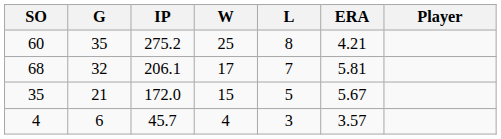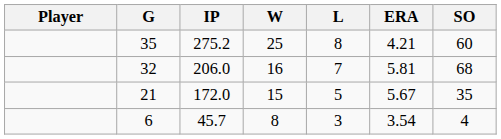columns swapped: Player <-> SO
32 | IP: 206.1 -> 206.0
32 | W: 17 -> 16
6 | W: 4 -> 8
6 | ERA: 3.57 -> 3.54
